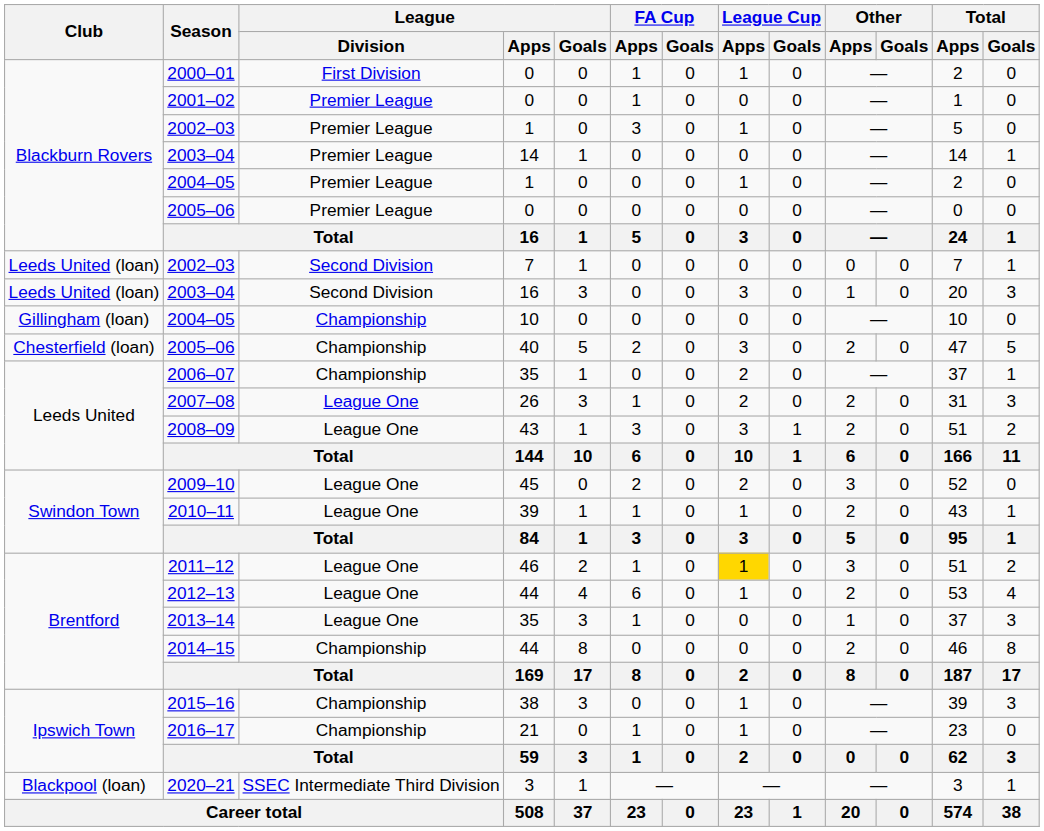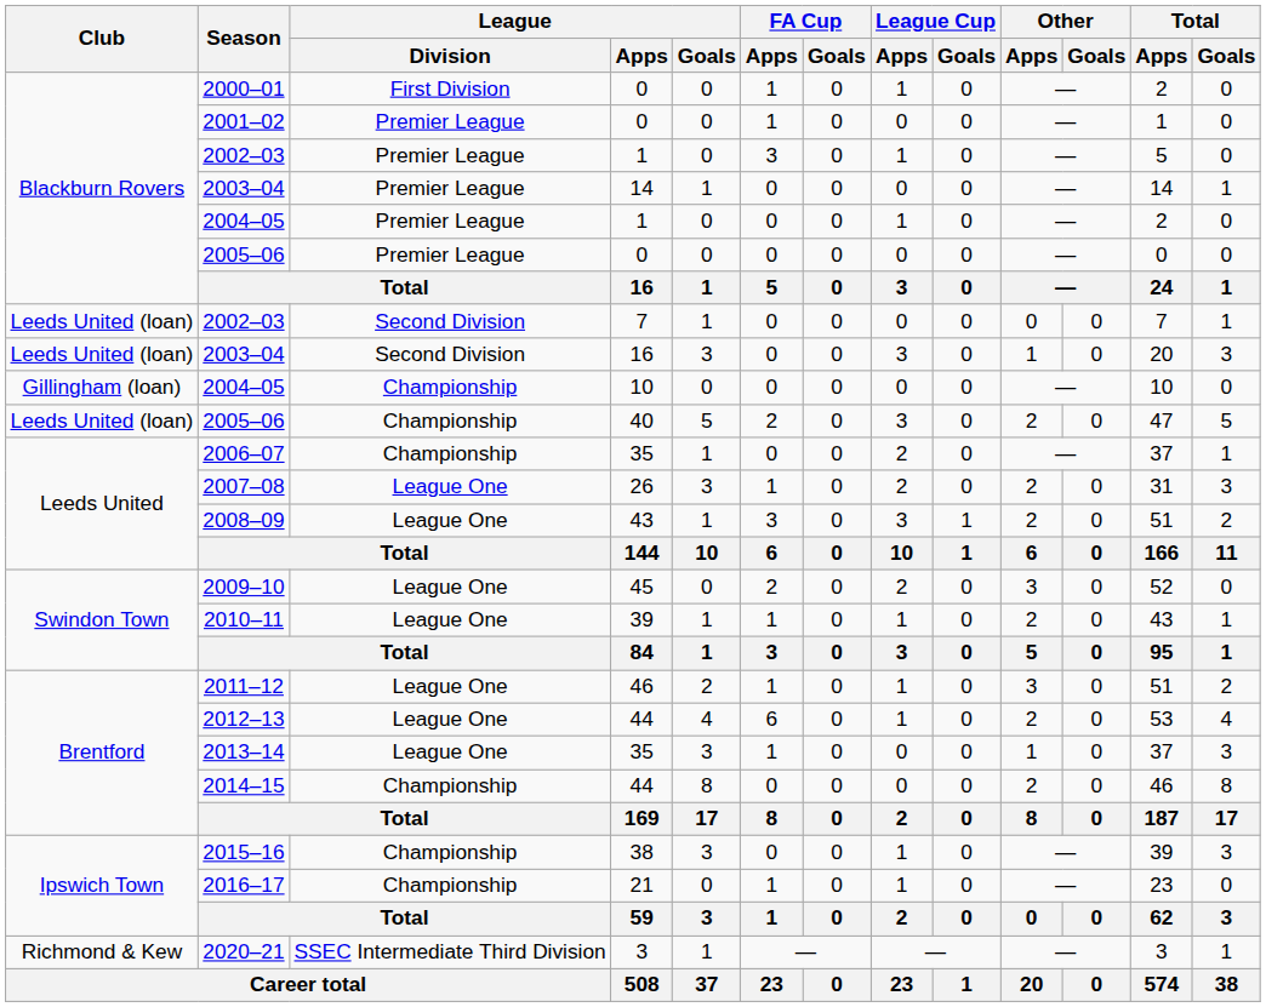2005–06 / 40 | Club: Chesterfield (loan) -> Leeds United (loan)
2011–12 | League Cup / Apps: gold background -> no background
2020–21 | Club: Blackpool (loan) -> Richmond & Kew
